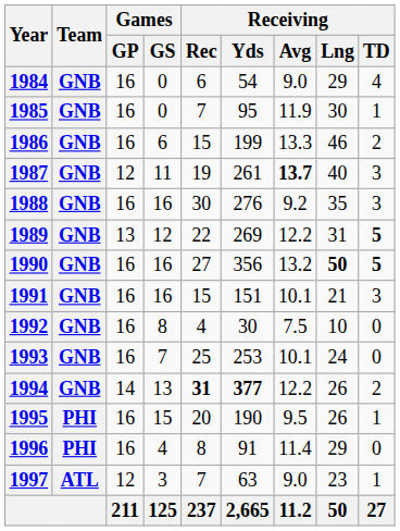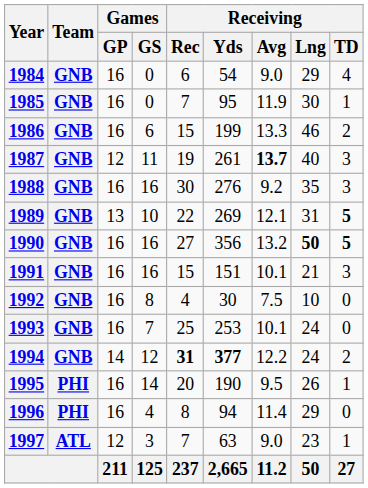1989 | Games / GS: 12 -> 10
1989 | Receiving / Avg: 12.2 -> 12.1
1994 | Games / GS: 13 -> 12
1994 | Receiving / Lng: 26 -> 24
1995 | Games / GS: 15 -> 14
1996 | Receiving / Yds: 91 -> 94
